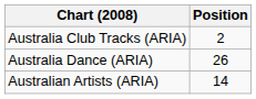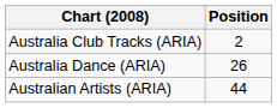Australian Artists (ARIA) | Position: 14 -> 44
